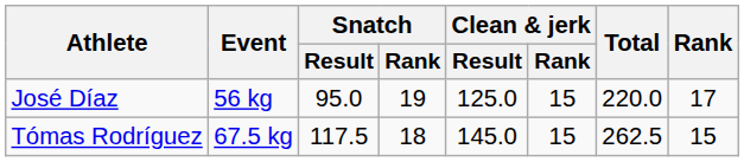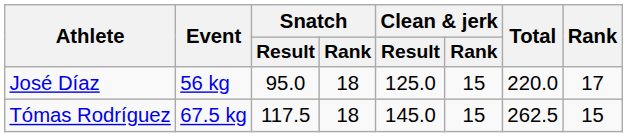José Díaz | Snatch / Rank: 19 -> 18
